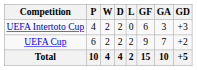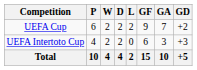rows swapped: UEFA Cup <-> UEFA Intertoto Cup
